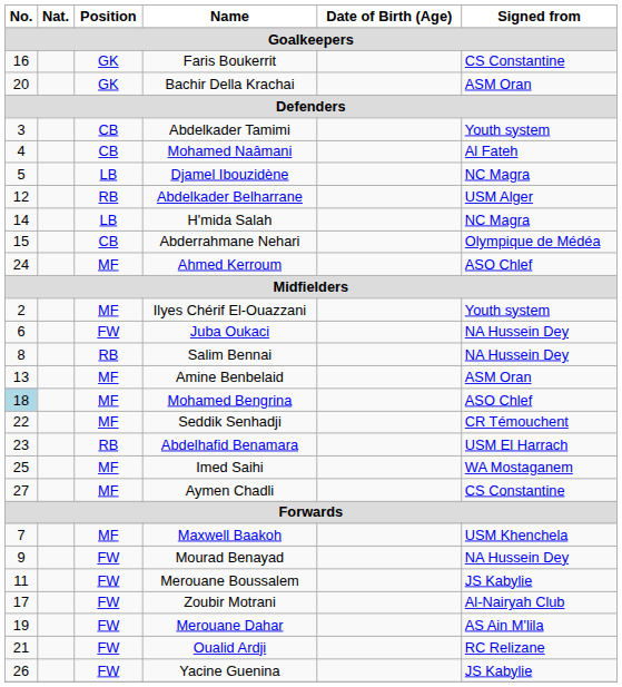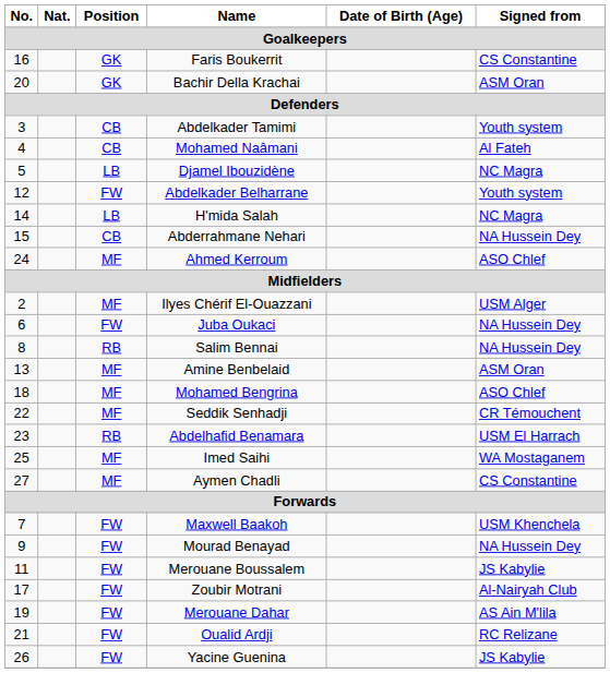Abdelkader Belharrane | Position: RB -> FW
Abdelkader Belharrane | Signed from: USM Alger -> Youth system
Abderrahmane Nehari | Signed from: Olympique de Médéa -> NA Hussein Dey
Ilyes Chérif El-Ouazzani | Signed from: Youth system -> USM Alger
Mohamed Bengrina | No.: lightblue background -> no background
Maxwell Baakoh | Position: MF -> FW
